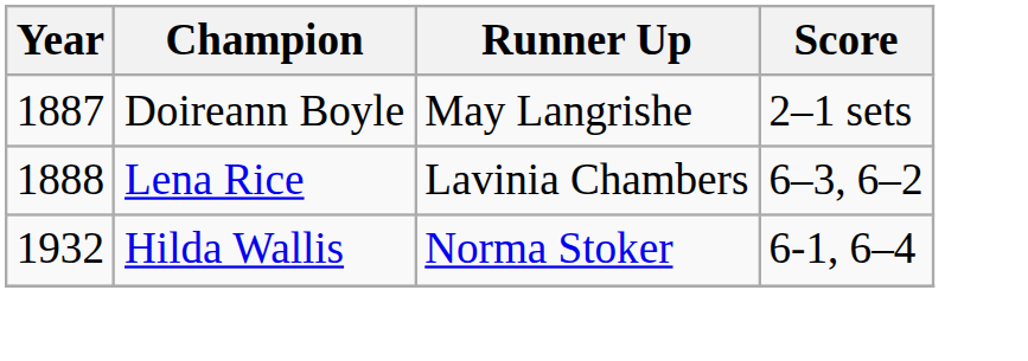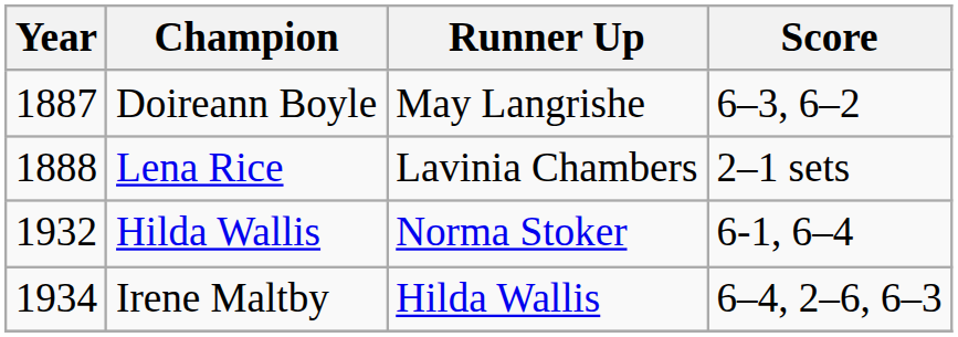Doireann Boyle | Score: 2–1 sets -> 6–3, 6–2
Lena Rice | Score: 6–3, 6–2 -> 2–1 sets
+ row: 1934 | Irene Maltby | Hilda Wallis | 6–4, 2–6, 6–3
